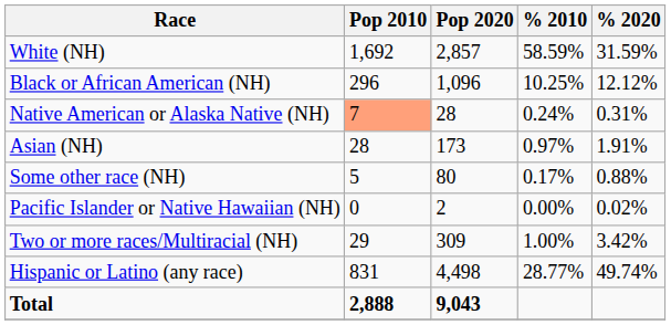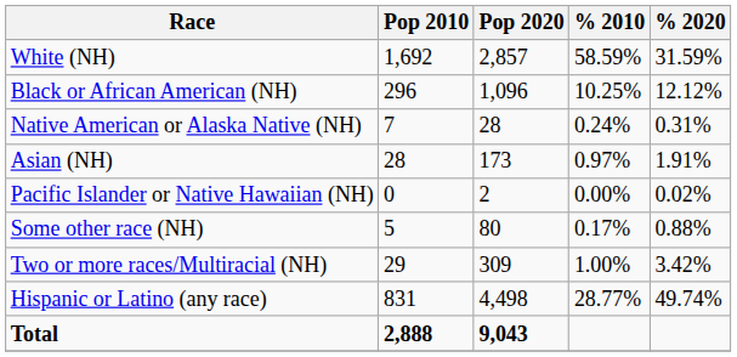Native American or Alaska Native (NH) | Pop 2010: lightsalmon background -> no background
rows swapped: Pacific Islander or Native Hawaiian (NH) <-> Some other race (NH)
